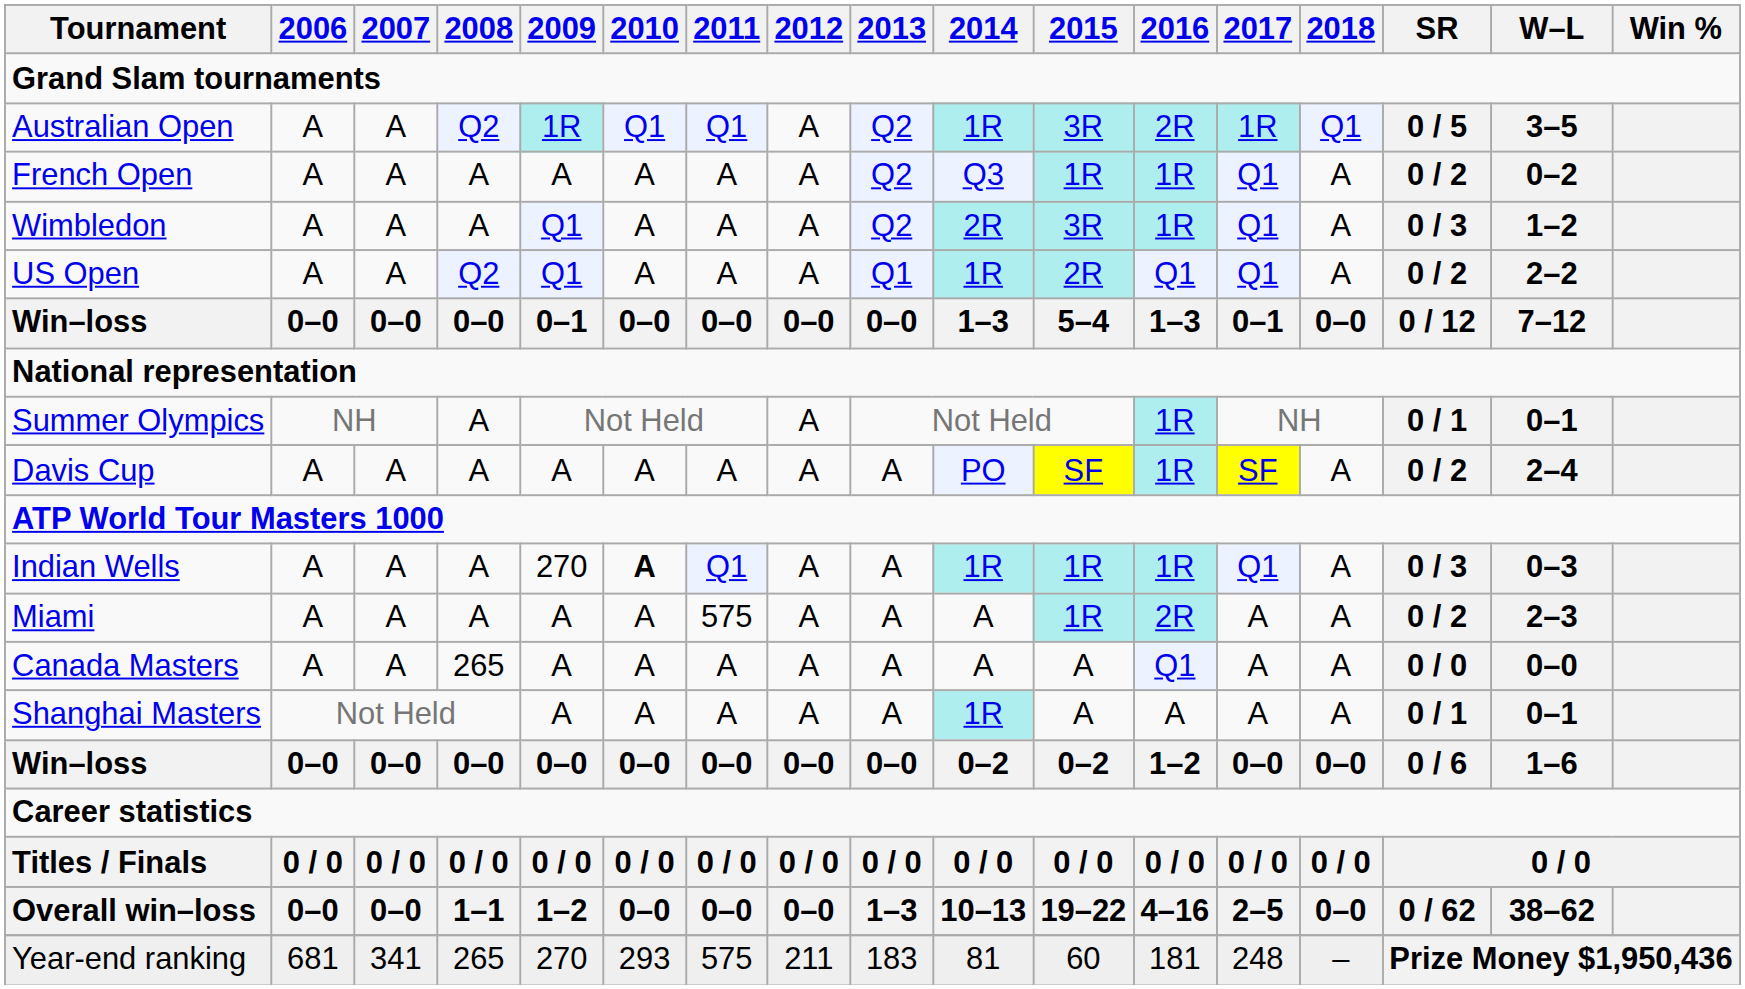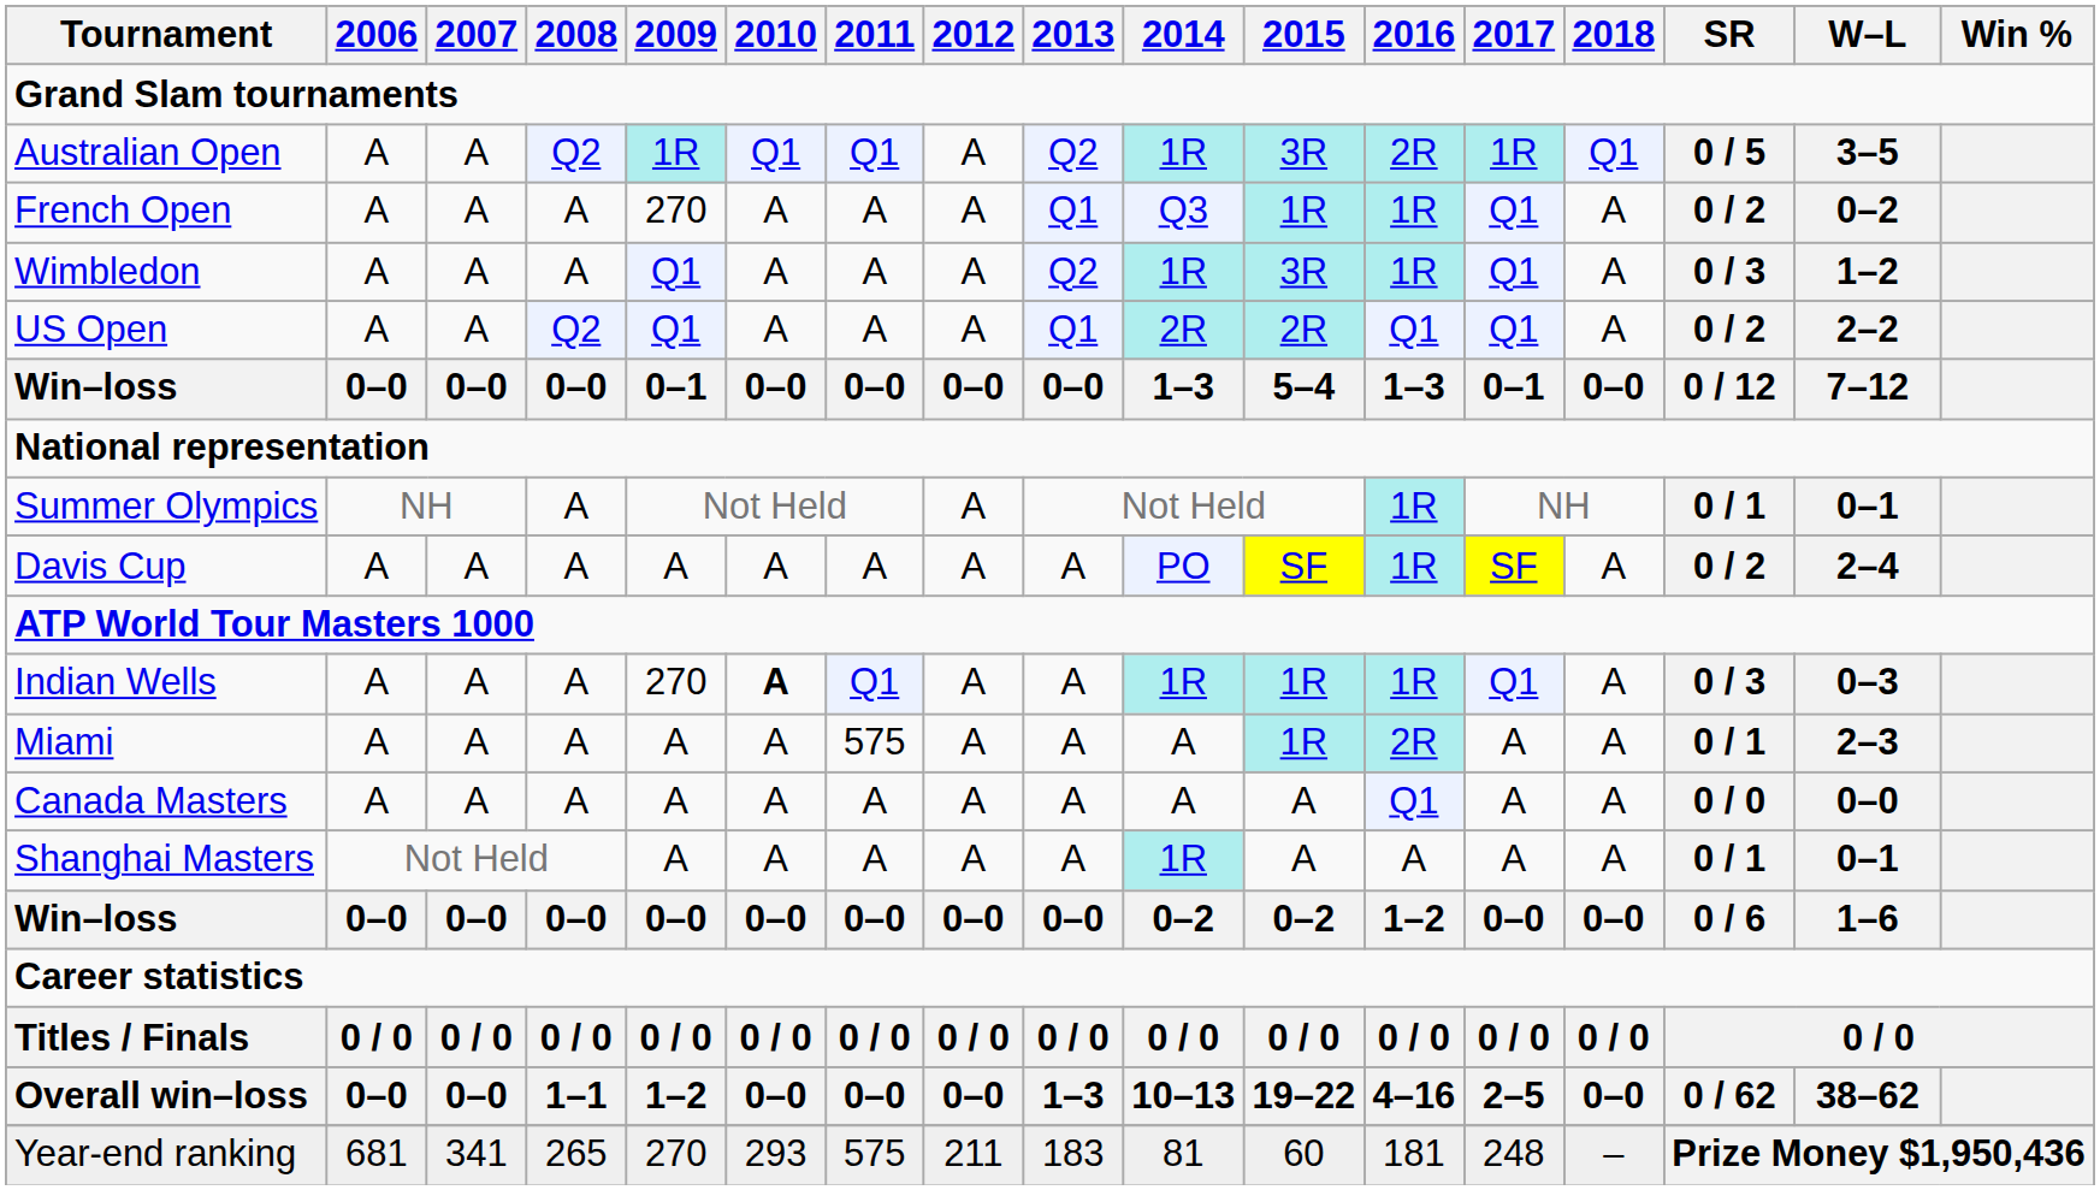French Open | 2009: A -> 270
French Open | 2013: Q2 -> Q1
Wimbledon | 2014: 2R -> 1R
US Open | 2014: 1R -> 2R
Miami | SR: 0 / 2 -> 0 / 1
Canada Masters | 2008: 265 -> A
